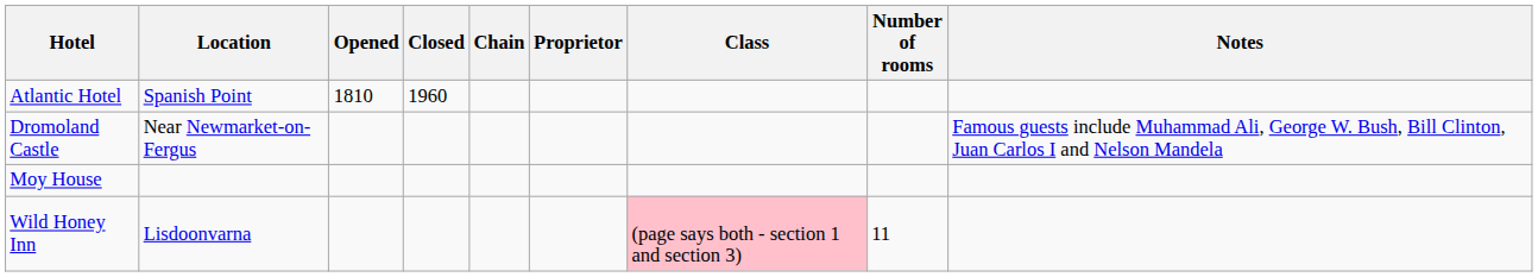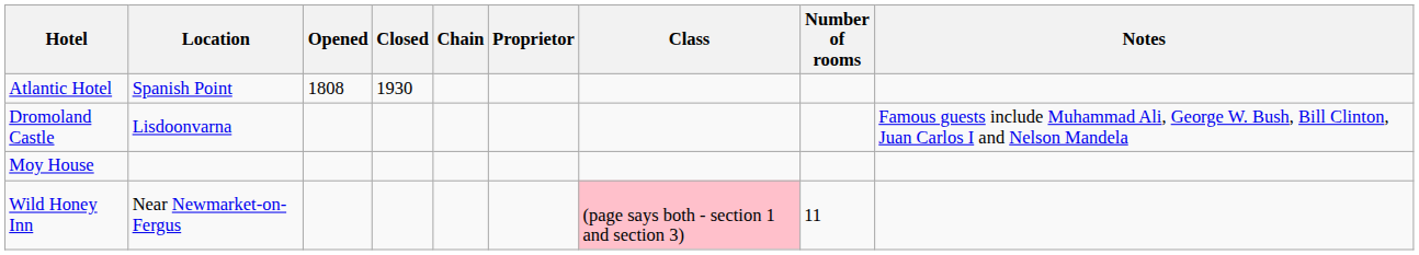Atlantic Hotel | Opened: 1810 -> 1808
Atlantic Hotel | Closed: 1960 -> 1930
Dromoland Castle | Location: Near Newmarket-on-Fergus -> Lisdoonvarna
Wild Honey Inn | Location: Lisdoonvarna -> Near Newmarket-on-Fergus
